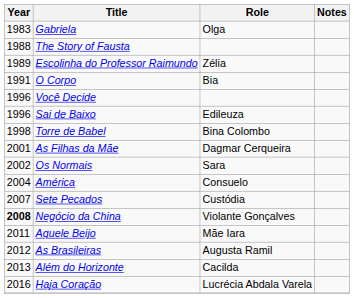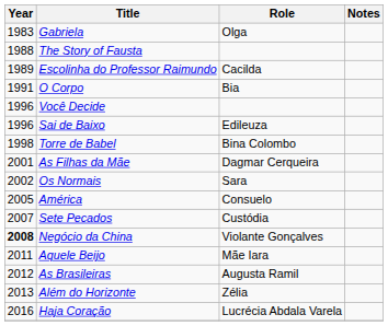Escolinha do Professor Raimundo | Role: Zélia -> Cacilda
América | Year: 2004 -> 2005
Além do Horizonte | Role: Cacilda -> Zélia
